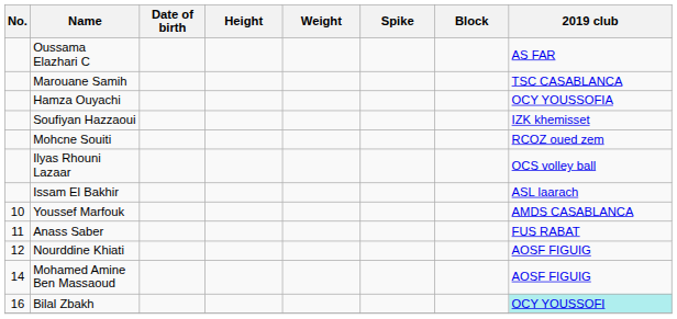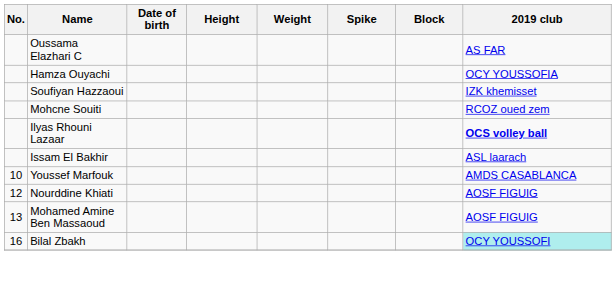- row: Marouane Samih | TSC CASABLANCA
Ilyas Rhouni Lazaar | 2019 club: normal -> bold
- row: 11 | Anass Saber | FUS RABAT
Mohamed Amine Ben Massaoud | No.: 14 -> 13
